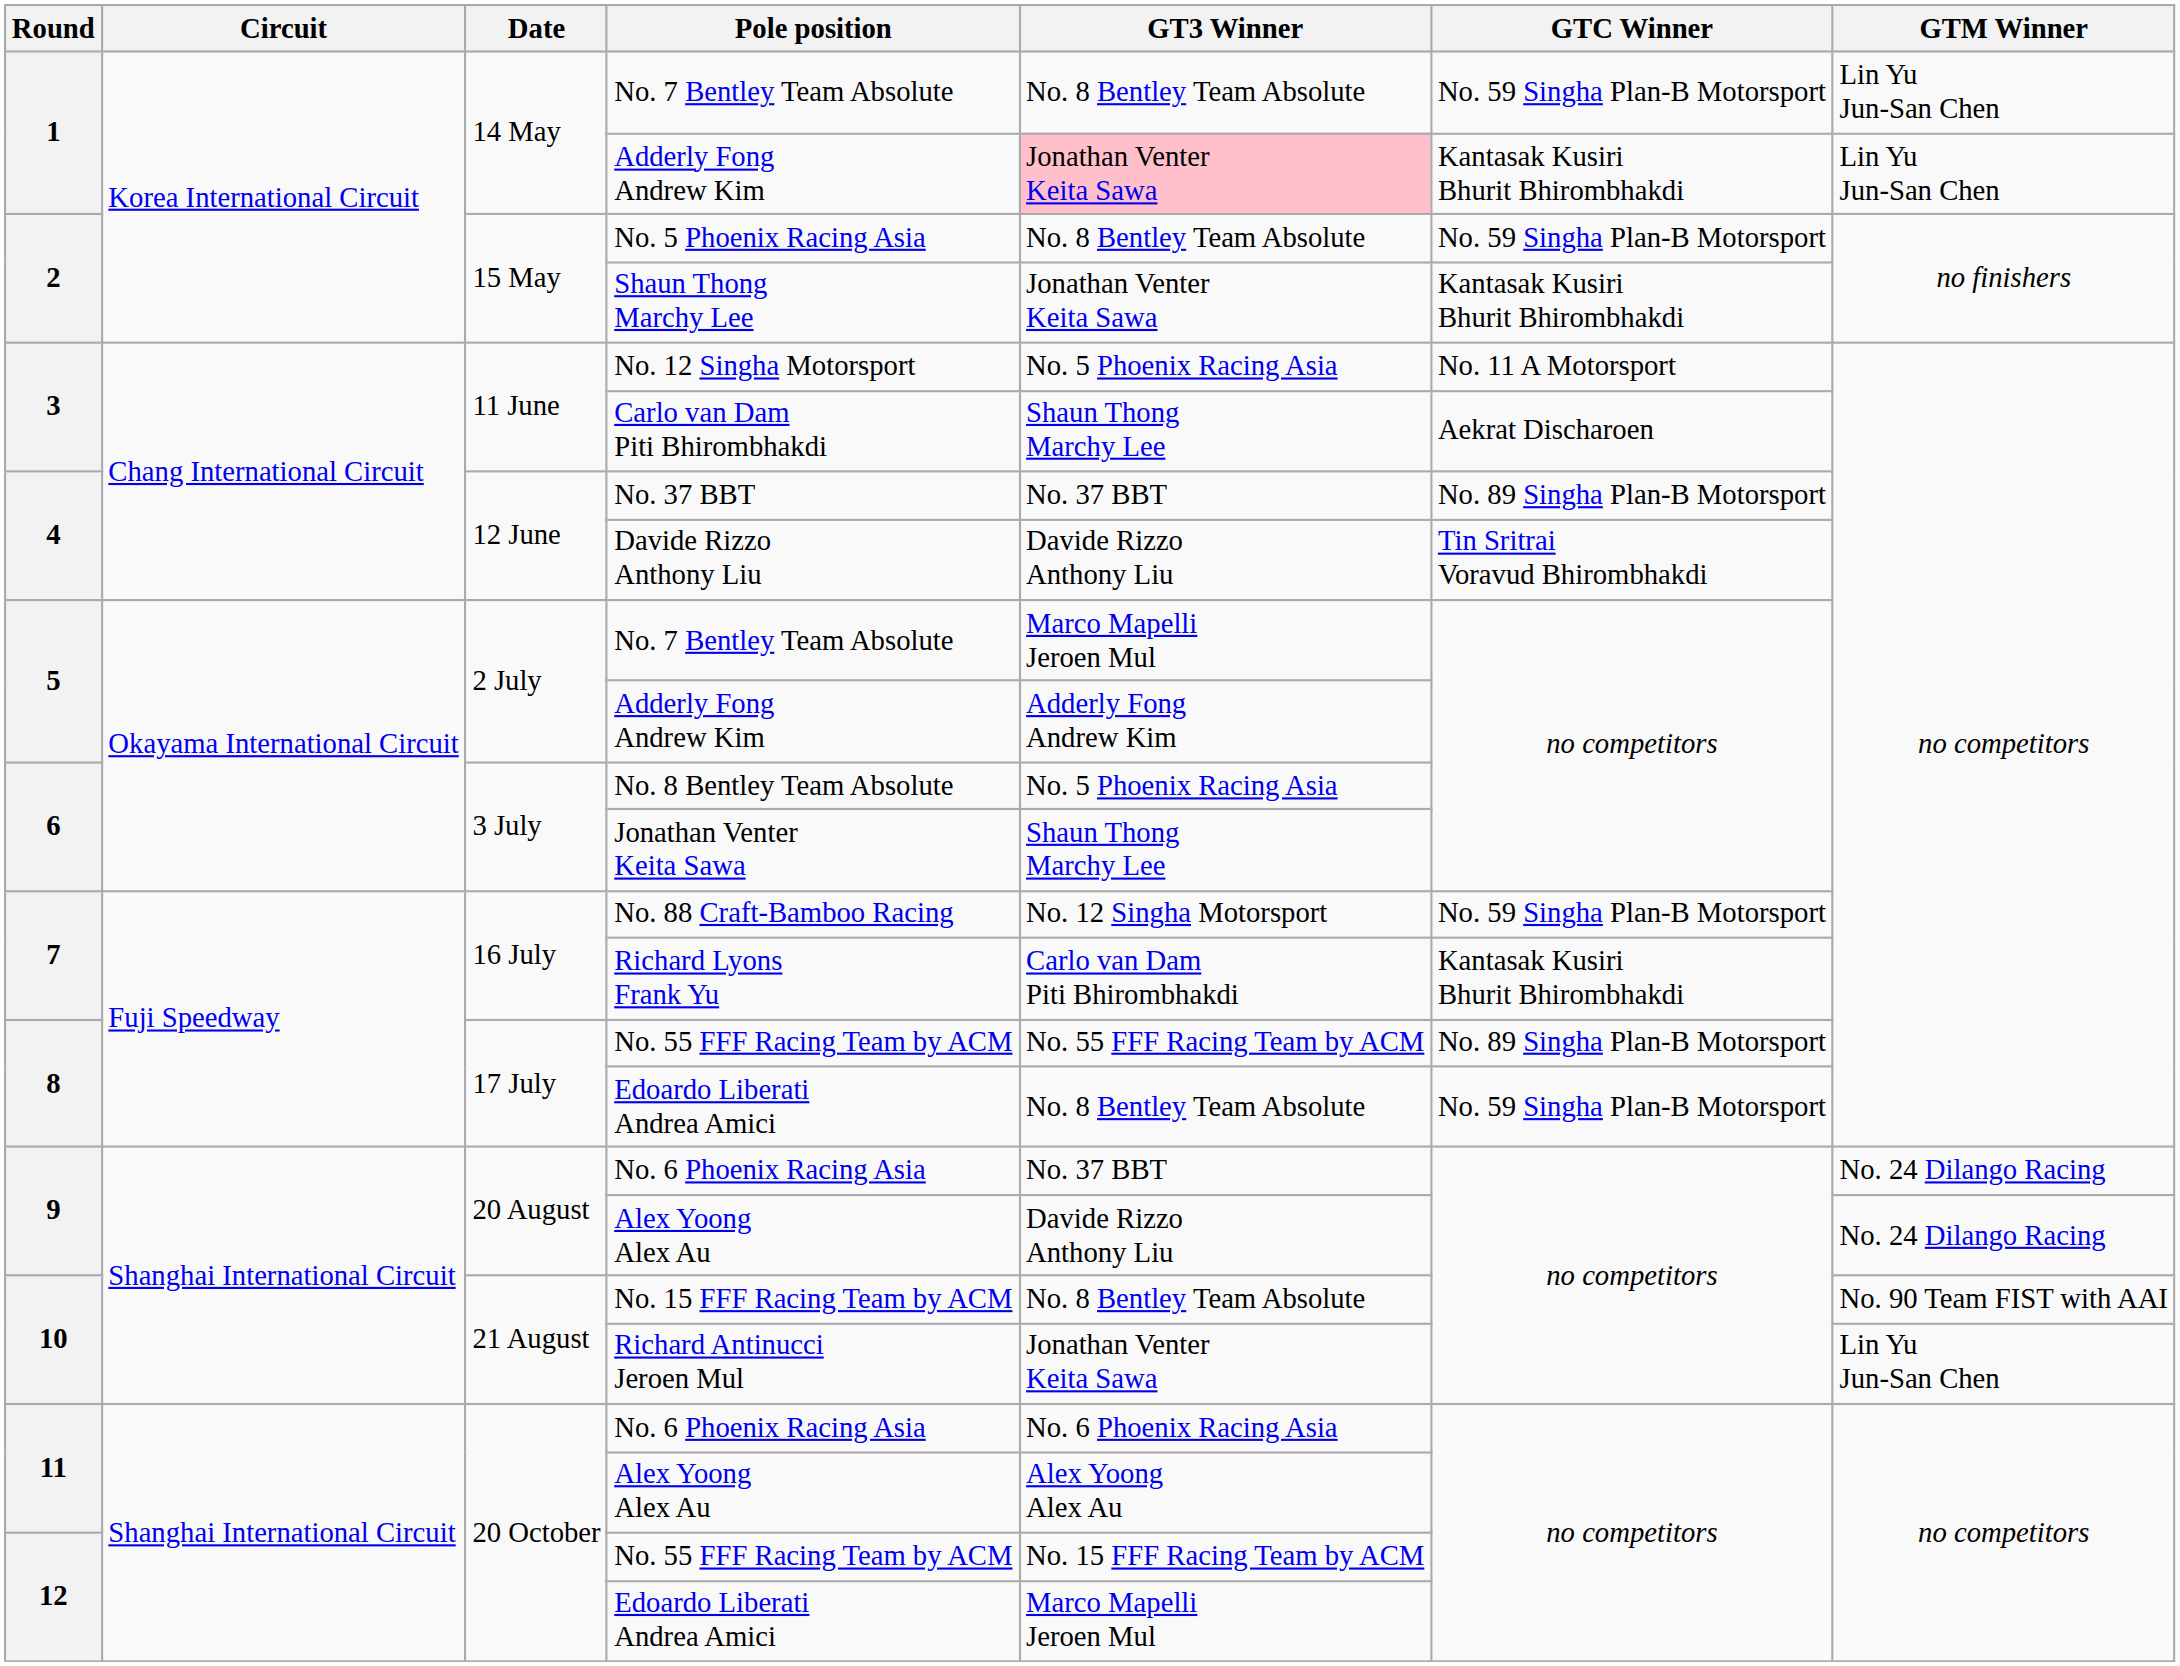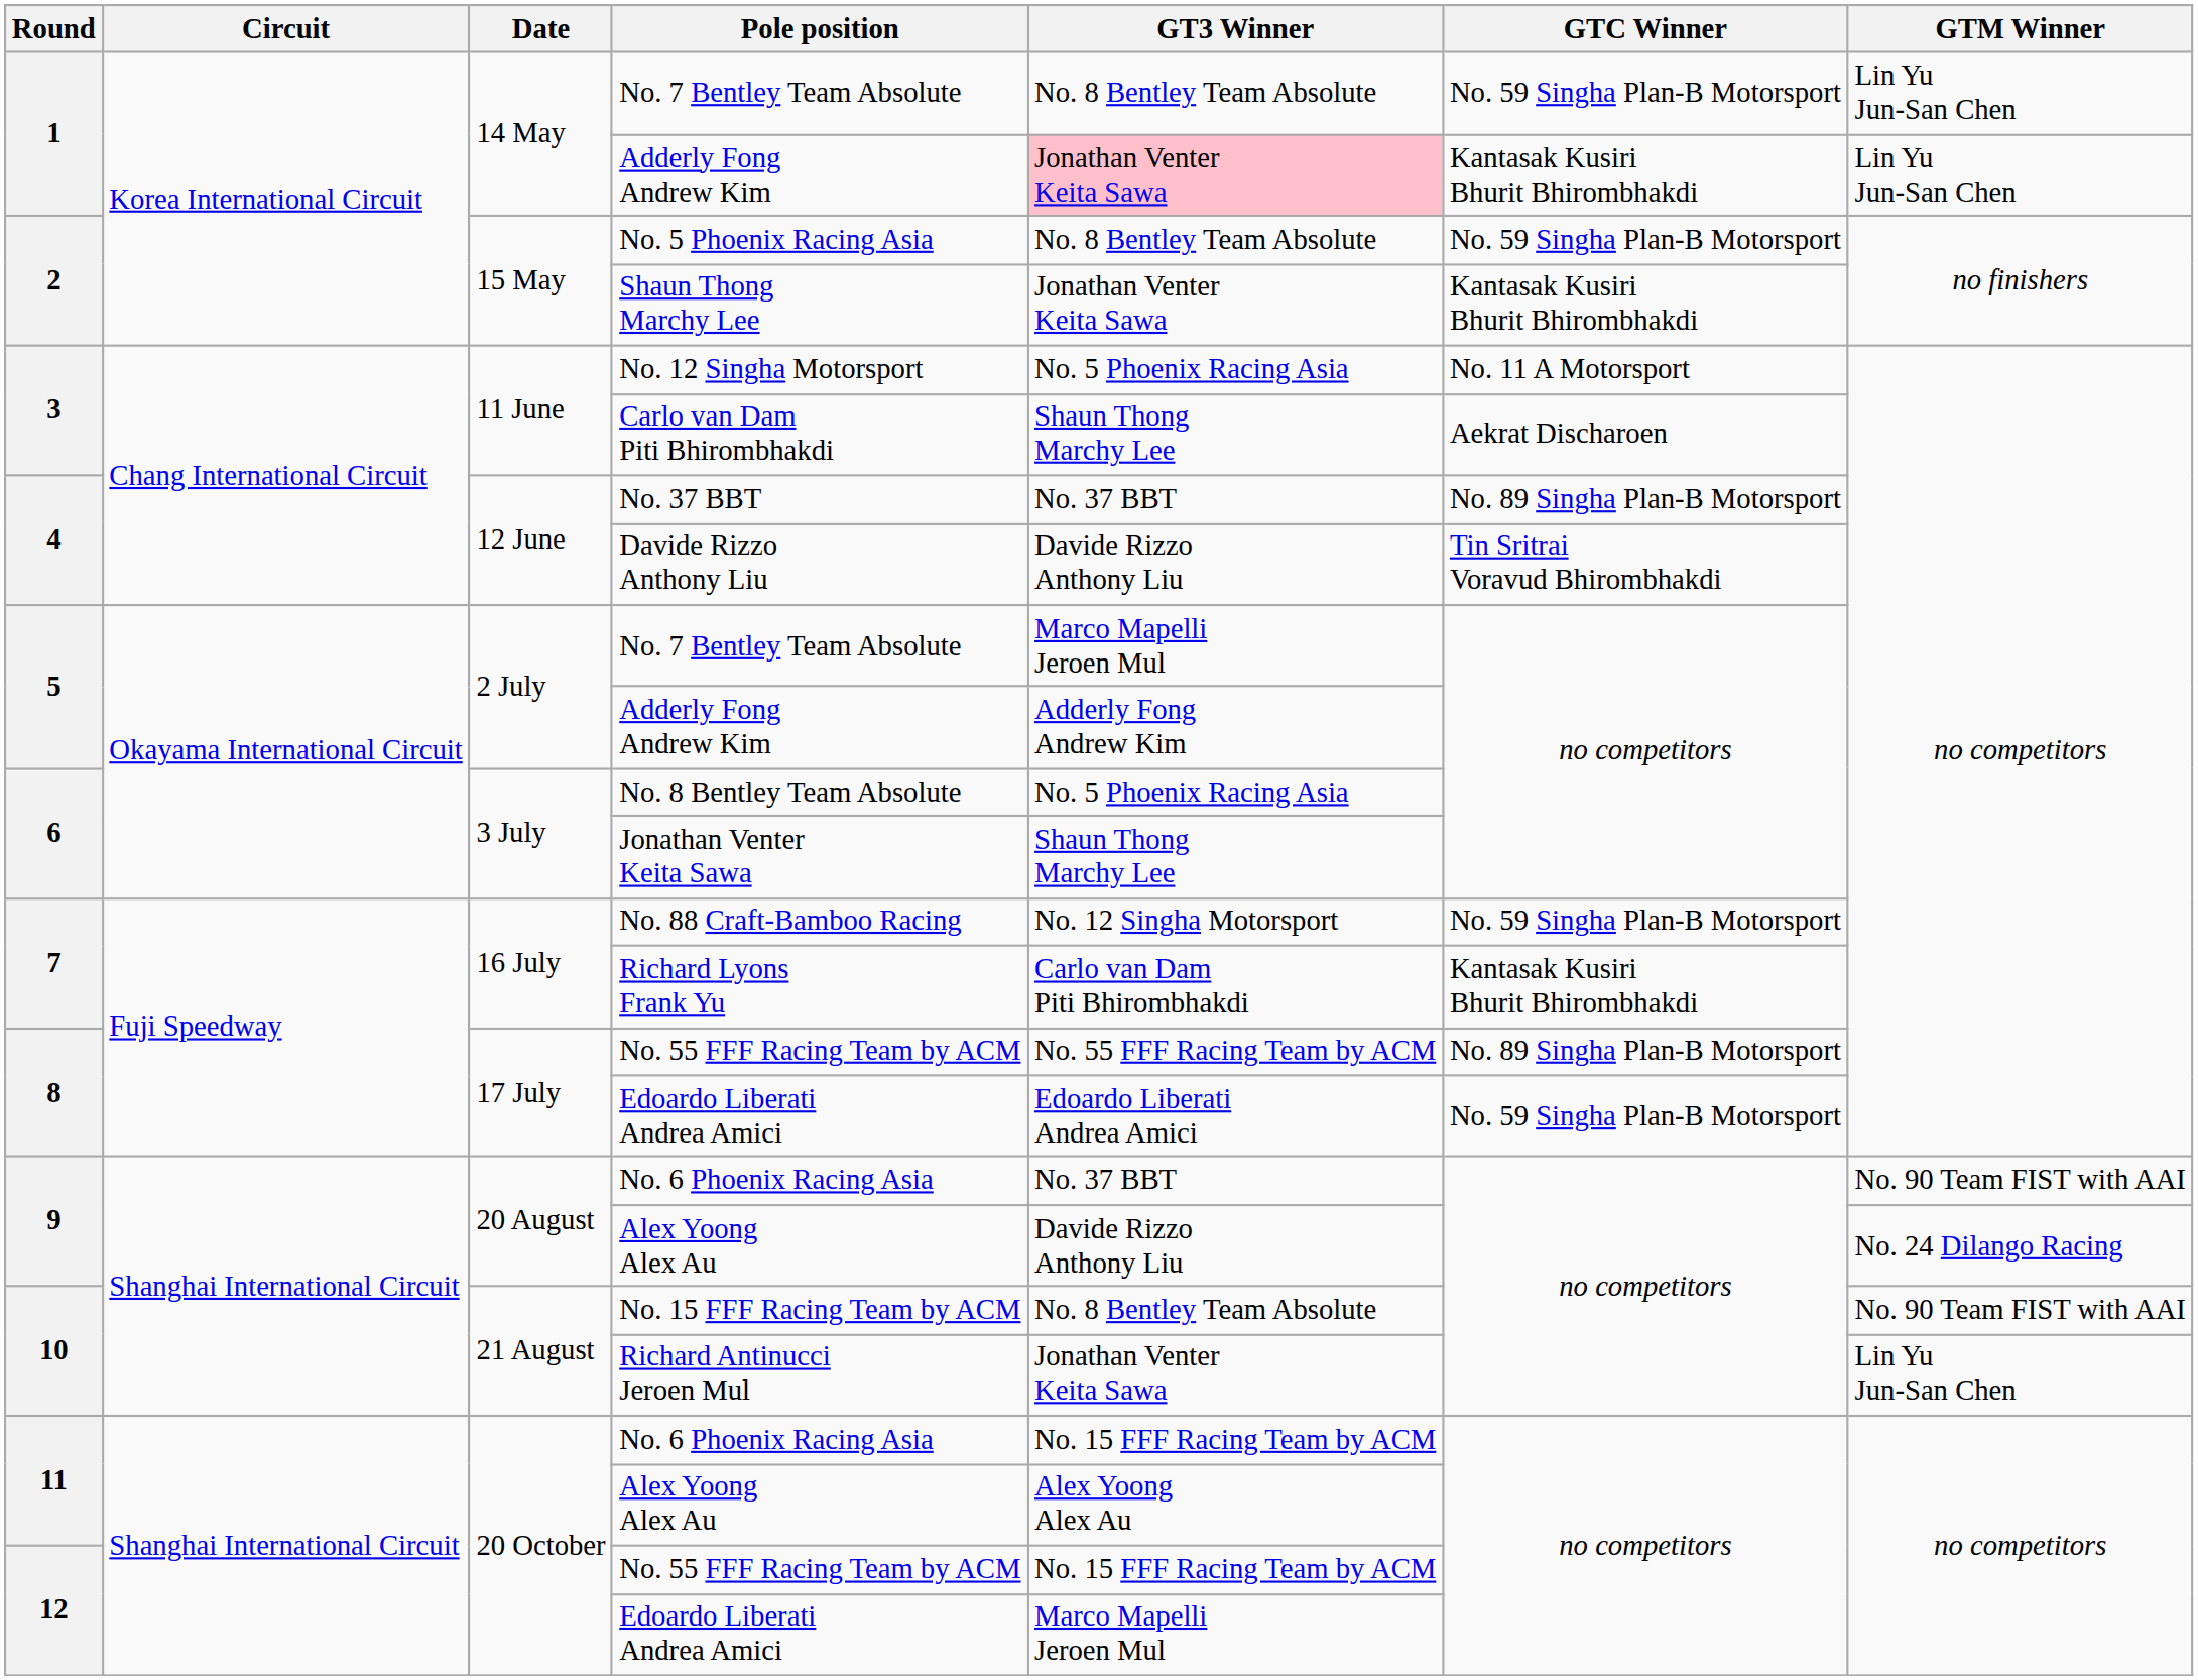8 / Edoardo Liberati Andrea Amici | GT3 Winner: No. 8 Bentley Team Absolute -> Edoardo Liberati Andrea Amici
9 / No. 6 Phoenix Racing Asia | GTM Winner: No. 24 Dilango Racing -> No. 90 Team FIST with AAI
11 / No. 6 Phoenix Racing Asia | GT3 Winner: No. 6 Phoenix Racing Asia -> No. 15 FFF Racing Team by ACM
